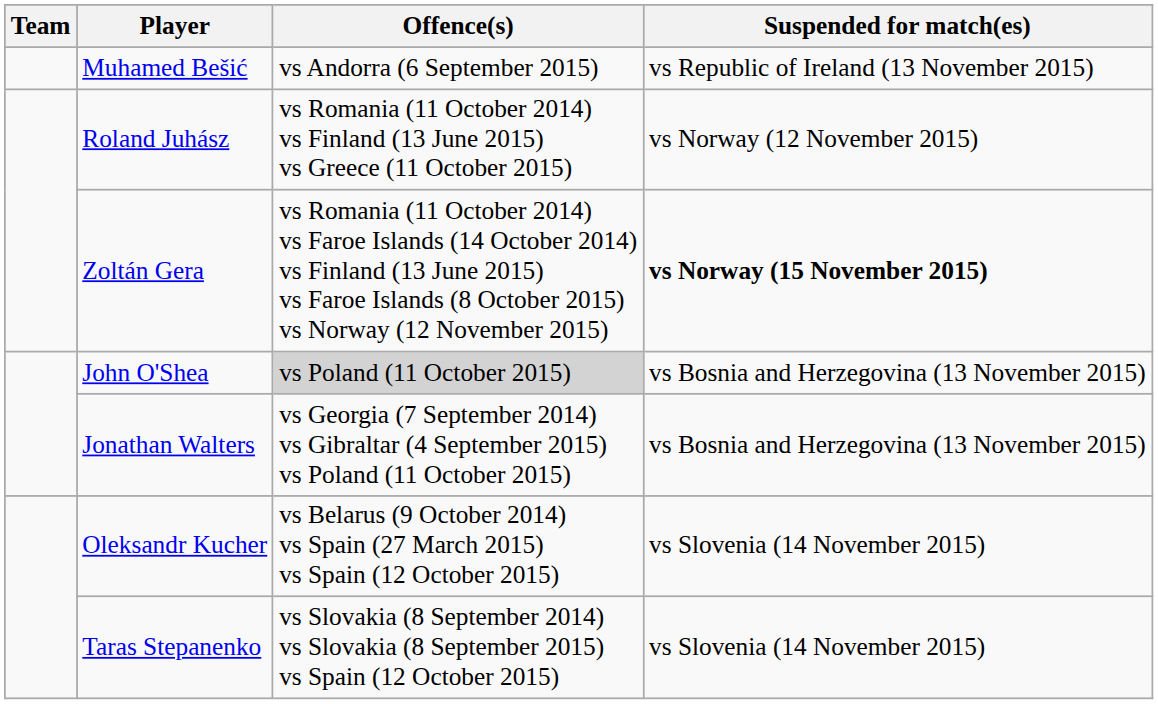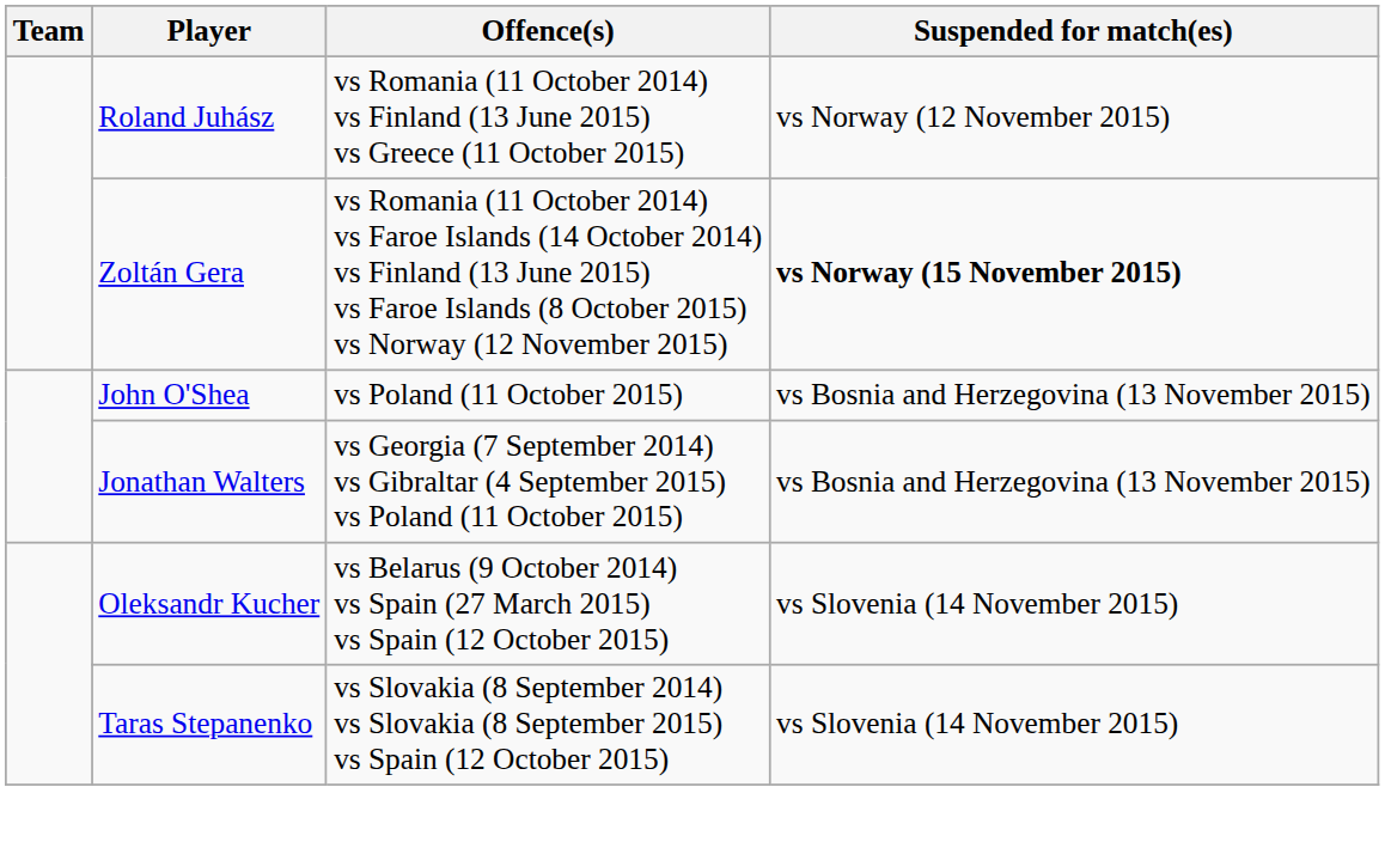- row: Muhamed Bešić | vs Andorra (6 September 2015) | vs Republic of Ireland (13 November 2015)
John O'Shea | Offence(s): lightgrey background -> no background
